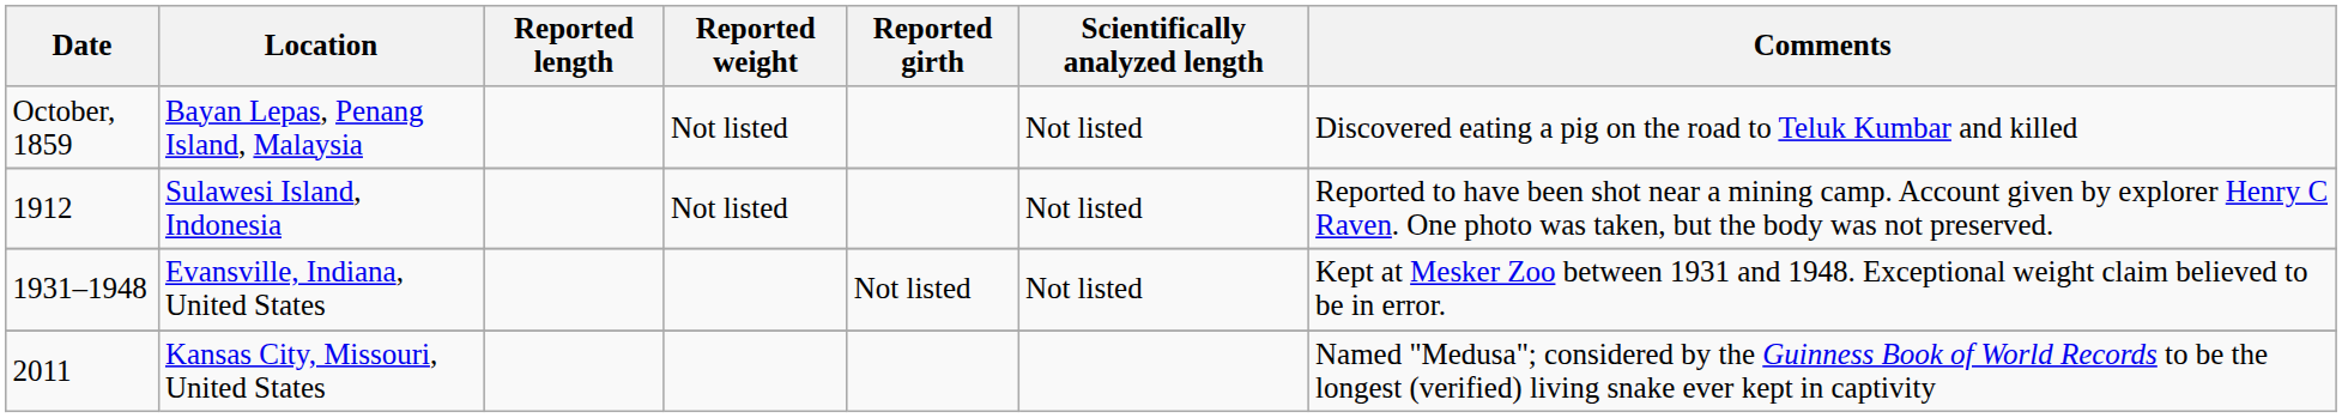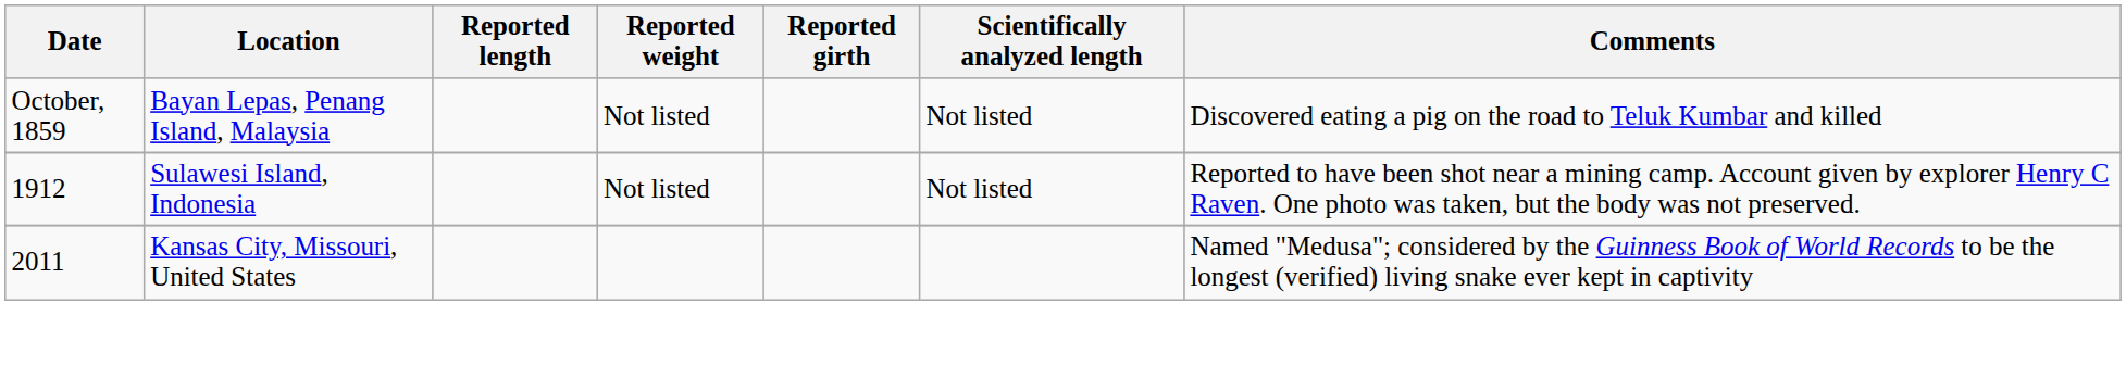- row: 1931–1948 | Evansville, Indiana, United States | Not listed | Not listed | Kept at Mesker Zoo between 1931 and 1948. Exceptional weight claim believed to be in error.
